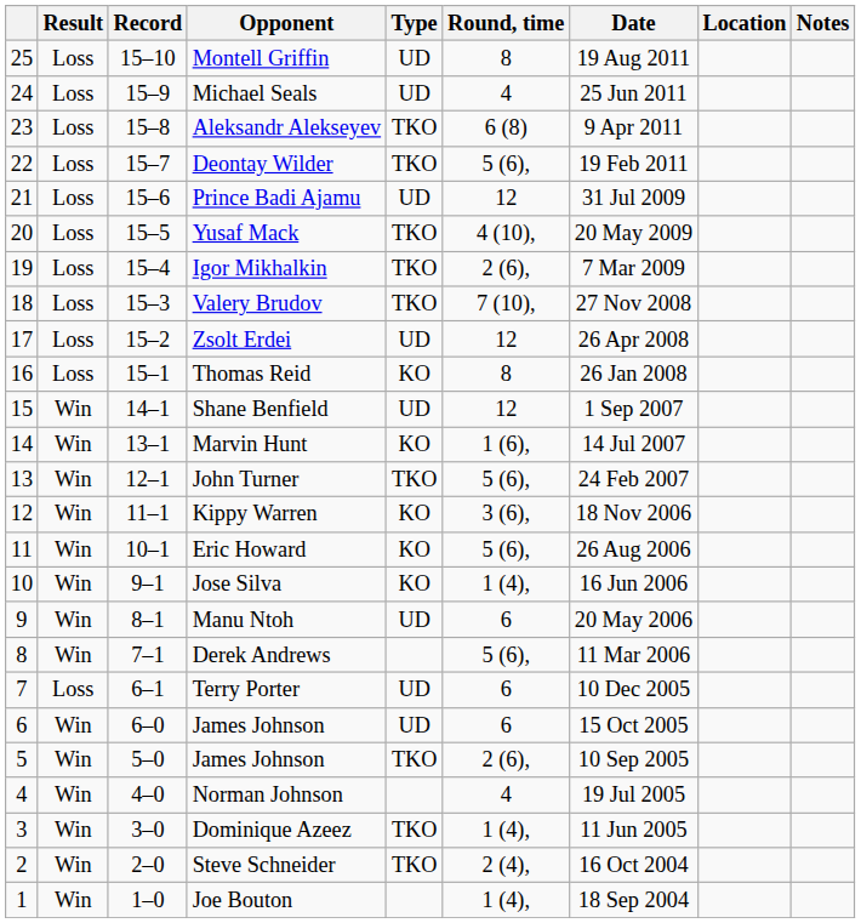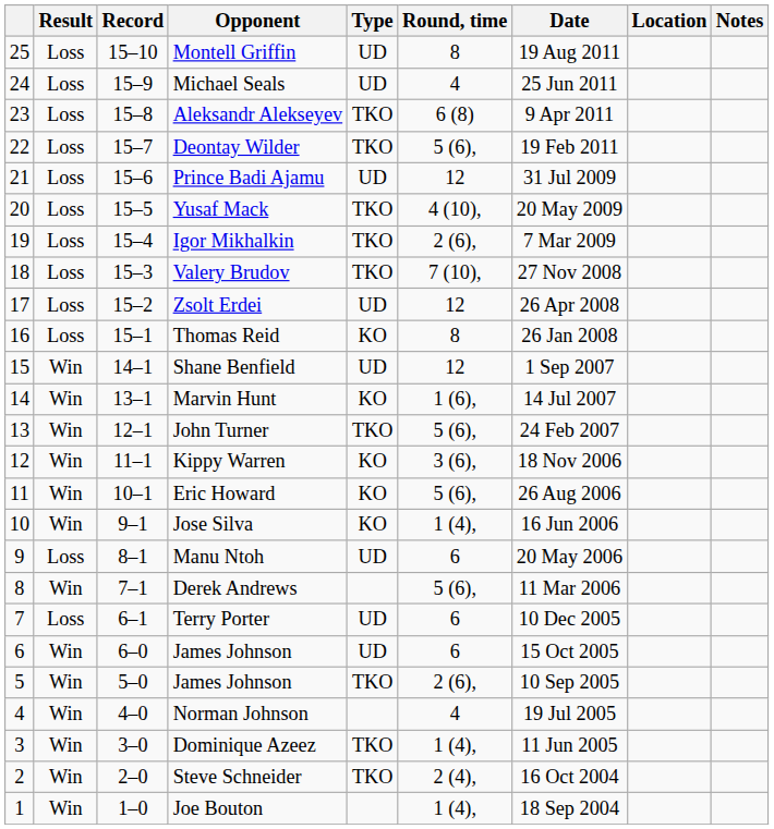Manu Ntoh | Result: Win -> Loss
